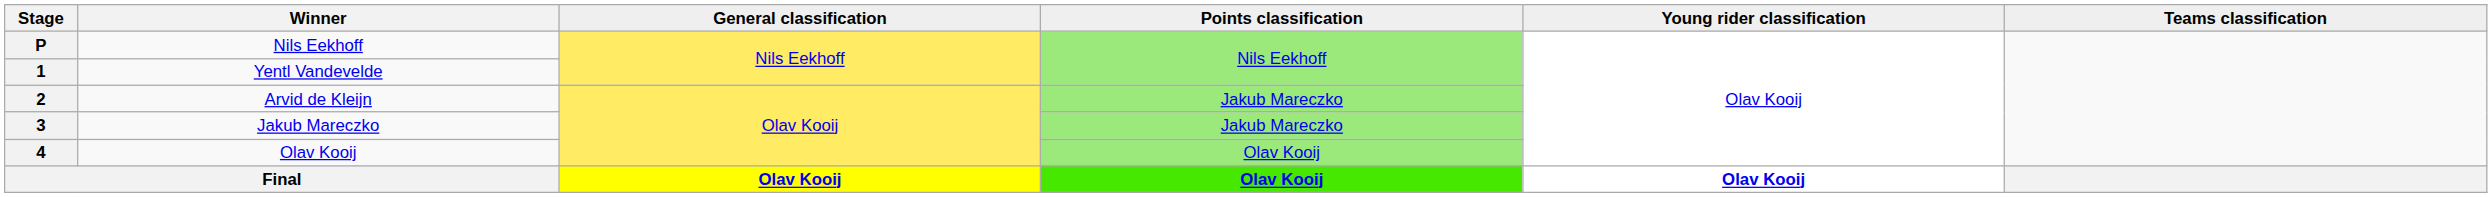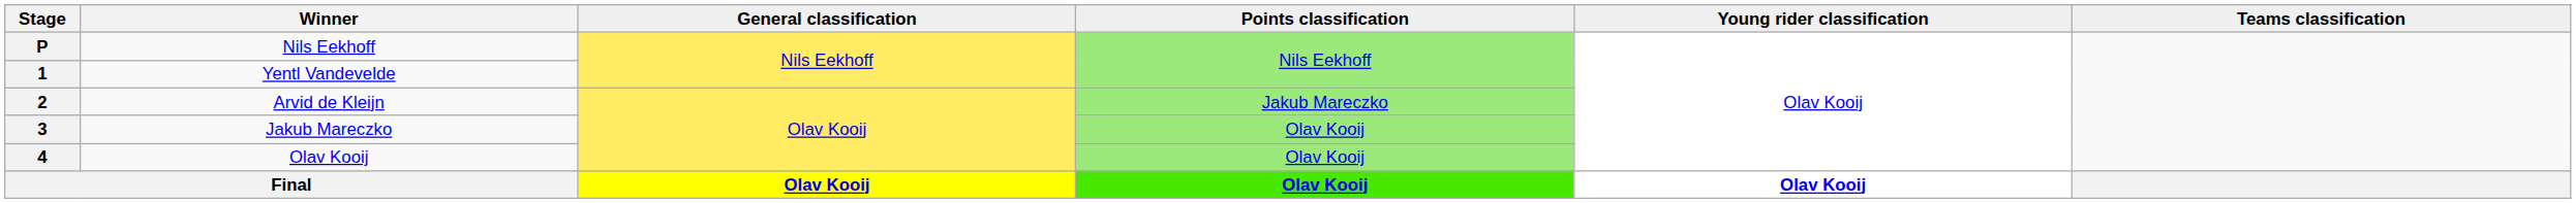3 | Points classification: Jakub Mareczko -> Olav Kooij
